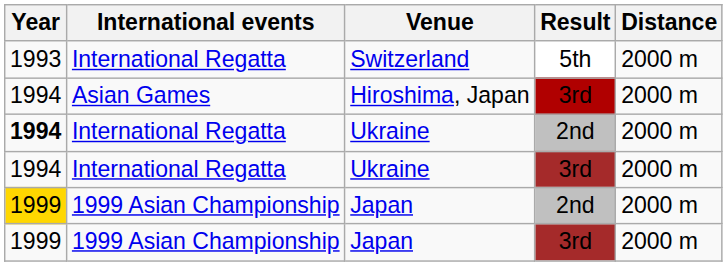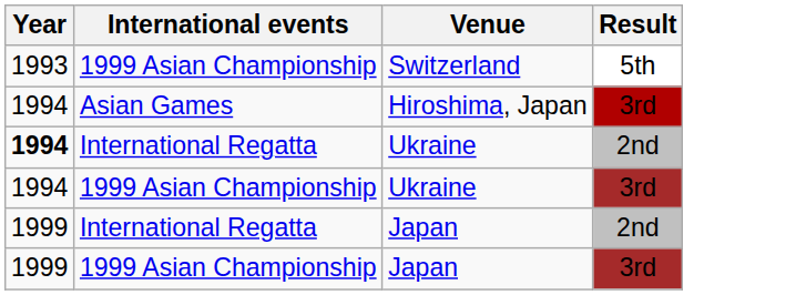- column: Distance | 2000 m | 2000 m | 2000 m | 2000 m | 2000 m | 2000 m
Switzerland | International events: International Regatta -> 1999 Asian Championship
Ukraine / 3rd | International events: International Regatta -> 1999 Asian Championship
Japan / 2nd | Year: gold background -> no background
Japan / 2nd | International events: 1999 Asian Championship -> International Regatta
